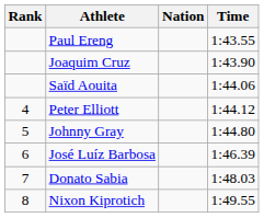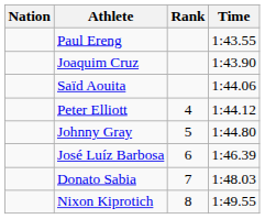columns swapped: Rank <-> Nation
